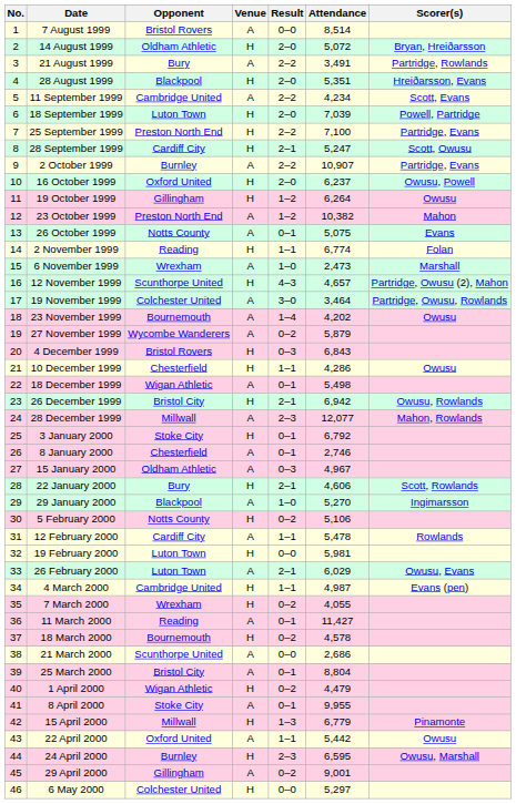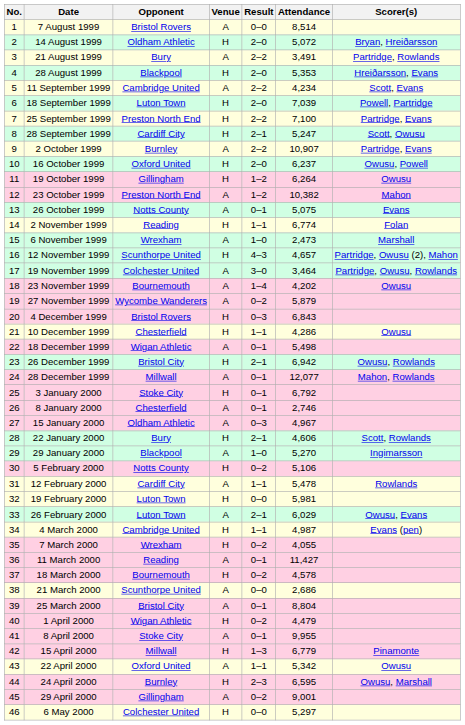28 August 1999 | Attendance: 5,351 -> 5,353
28 December 1999 | Result: 2–3 -> 0–1
22 April 2000 | Attendance: 5,442 -> 5,342
